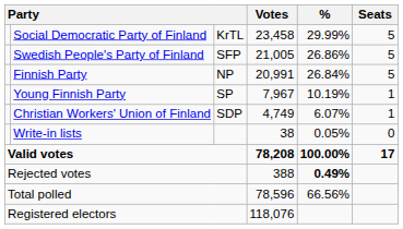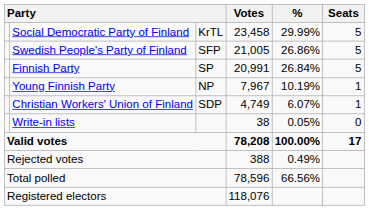Finnish Party | column 3: NP -> SP
Young Finnish Party | column 3: SP -> NP
Rejected votes | %: bold -> normal
